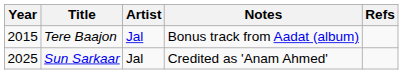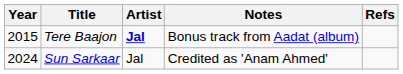Tere Baajon | Artist: normal -> bold
Sun Sarkaar | Year: 2025 -> 2024
